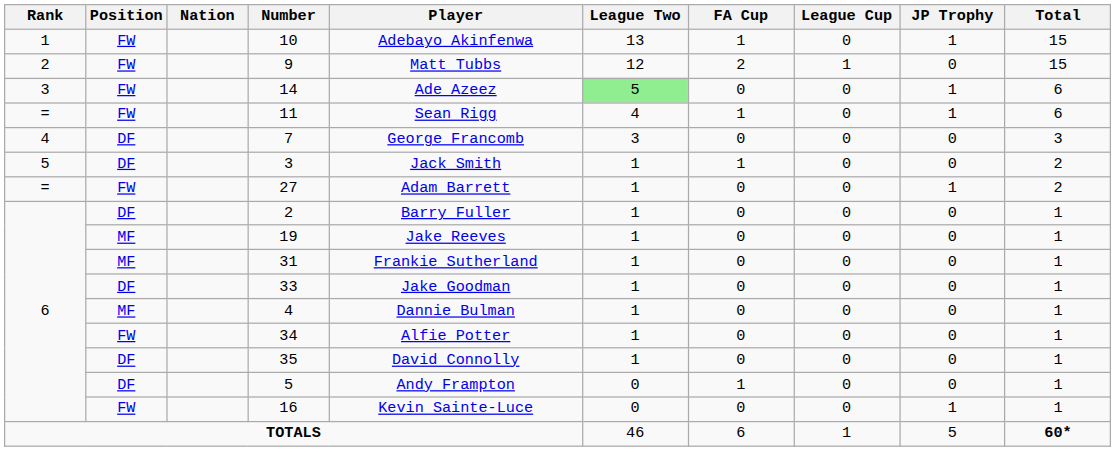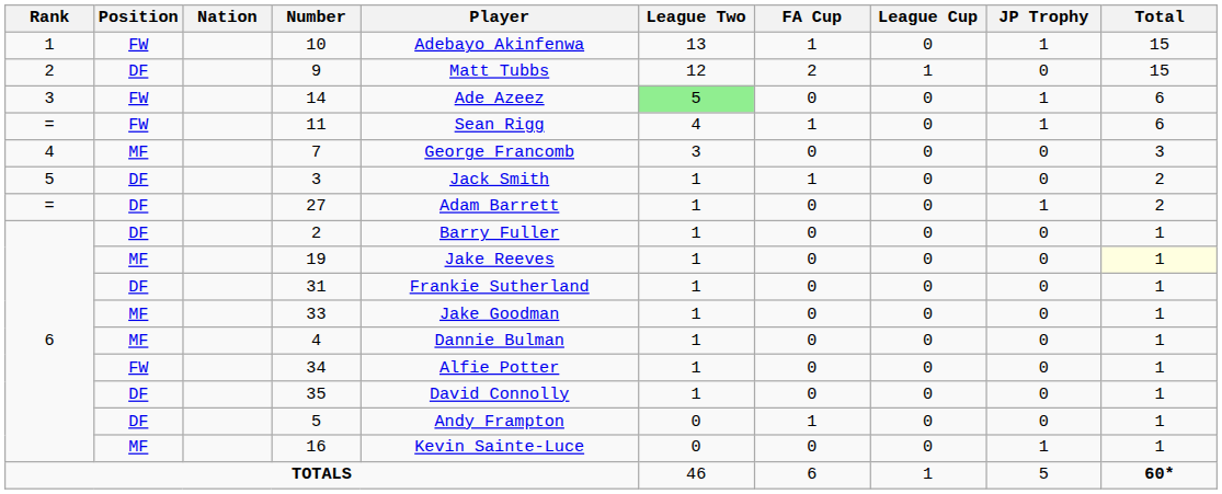9 | Position: FW -> DF
7 | Position: DF -> MF
27 | Position: FW -> DF
19 | Total: no background -> lightyellow background
31 | Position: MF -> DF
33 | Position: DF -> MF
16 | Position: FW -> MF
